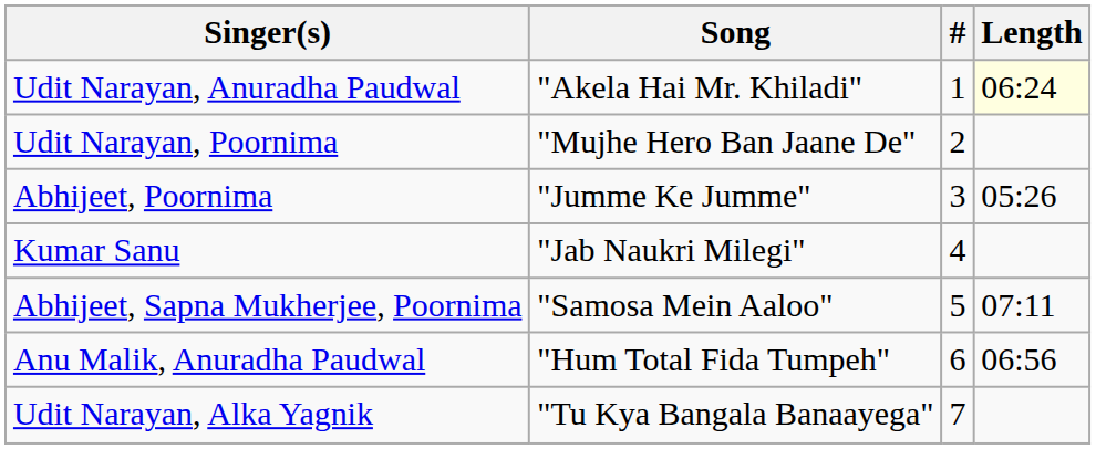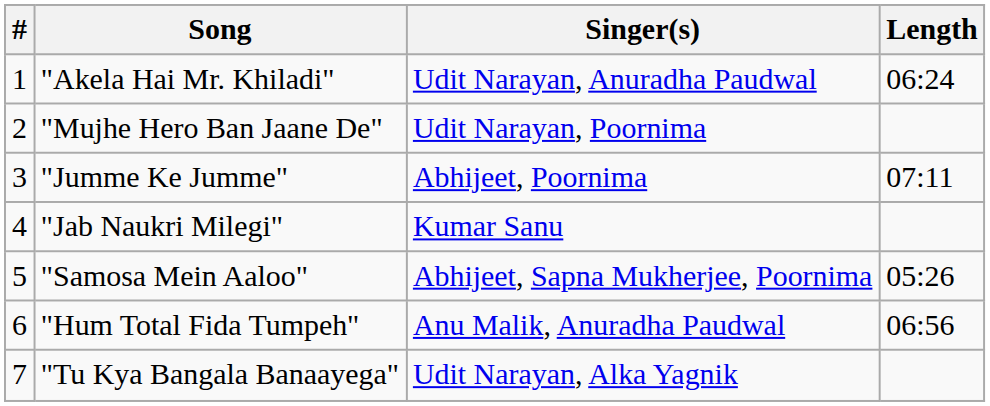columns swapped: # <-> Singer(s)
"Akela Hai Mr. Khiladi" | Length: lightyellow background -> no background
"Jumme Ke Jumme" | Length: 05:26 -> 07:11
"Samosa Mein Aaloo" | Length: 07:11 -> 05:26
